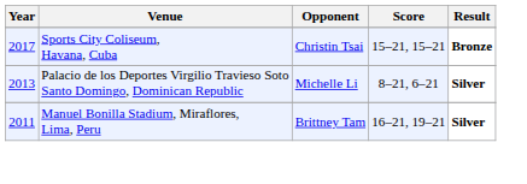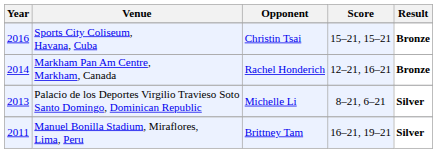Sports City Coliseum, Havana, Cuba | Year: 2017 -> 2016
+ row: 2014 | Markham Pan Am Centre, Markham, Canada | Rachel Honderich | 12–21, 16–21 | Bronze
